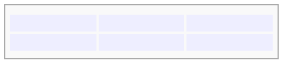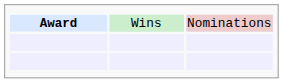+ row: Award | Wins | Nominations
